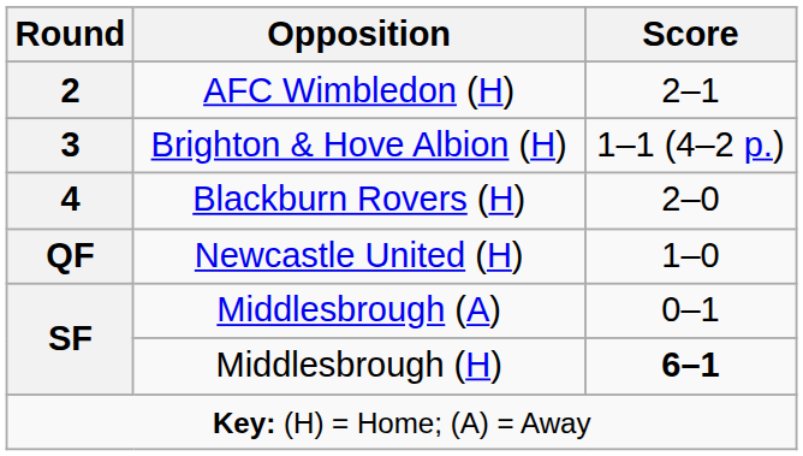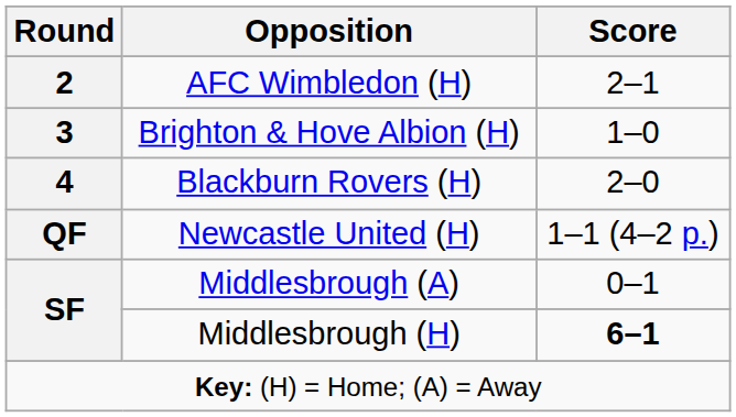Brighton & Hove Albion (H) | Score: 1–1 (4–2 p.) -> 1–0
Newcastle United (H) | Score: 1–0 -> 1–1 (4–2 p.)
